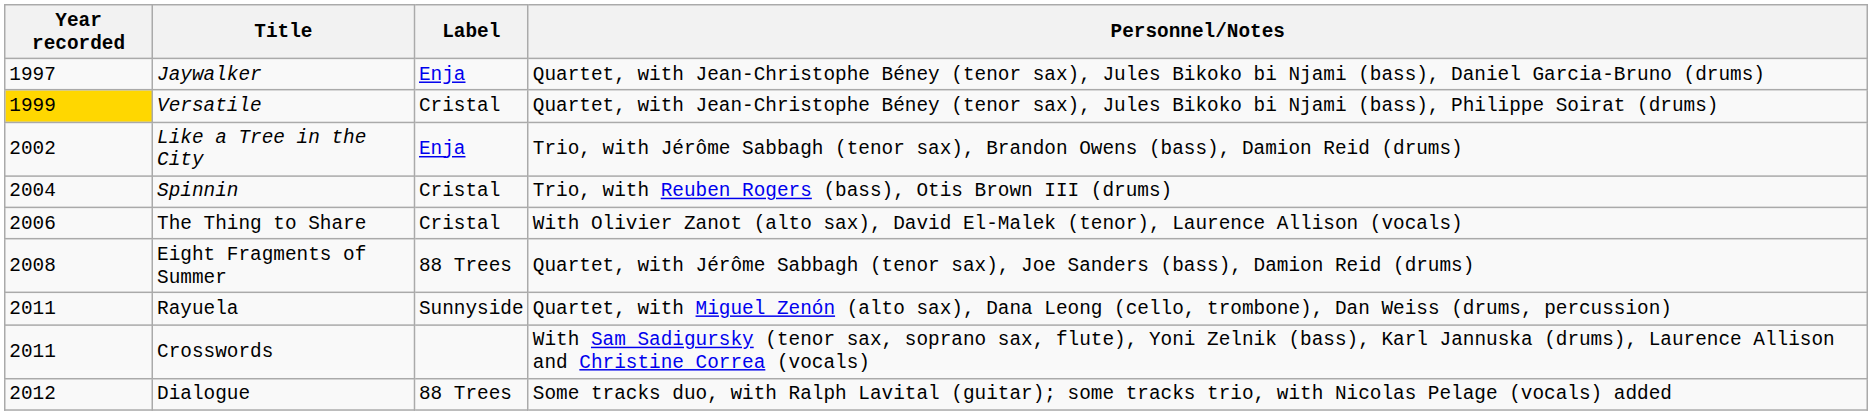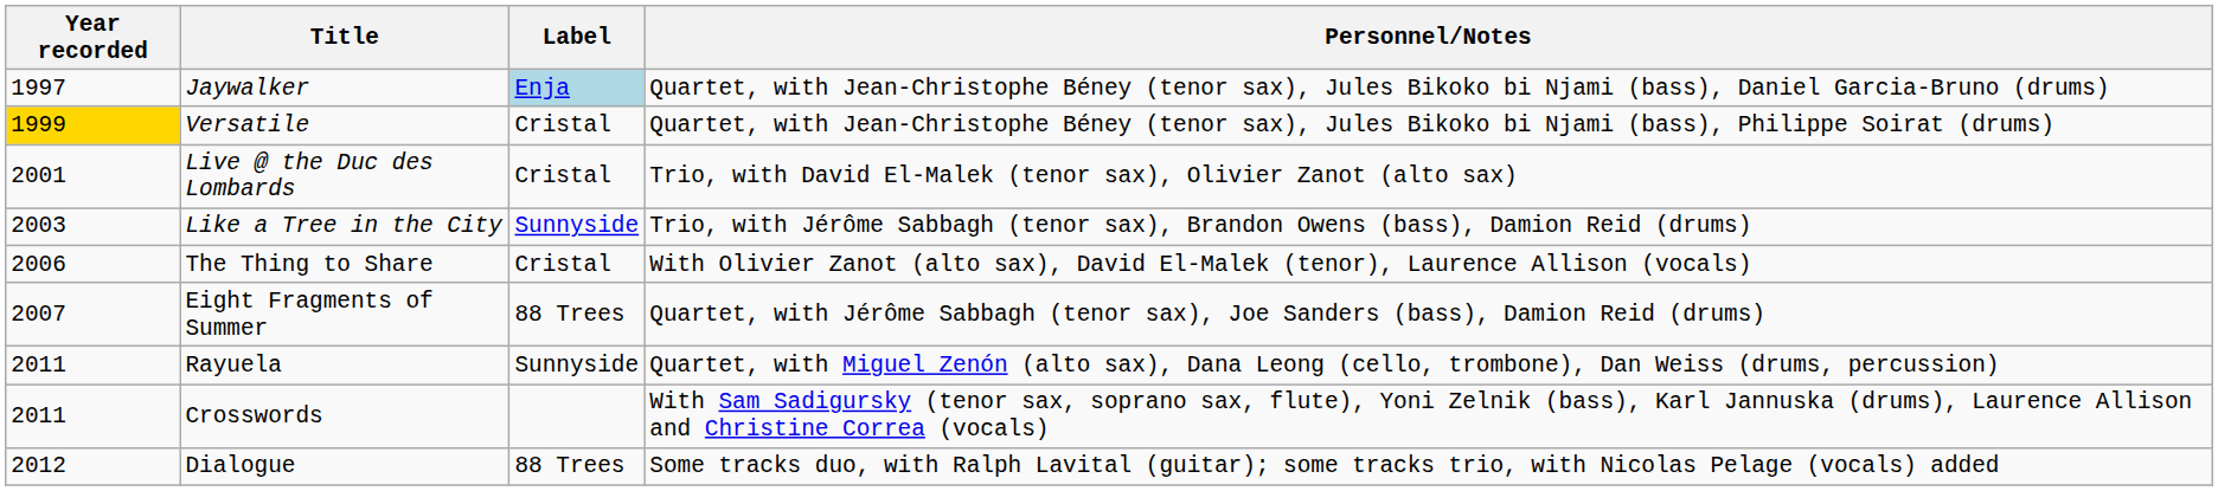Jaywalker | Label: no background -> lightblue background
+ row: 2001 | Live @ the Duc des Lombards | Cristal | Trio, with David El-Malek (tenor sax), Olivier Zanot (alto sax)
Like a Tree in the City | Year recorded: 2002 -> 2003
Like a Tree in the City | Label: Enja -> Sunnyside
- row: 2004 | Spinnin | Cristal | Trio, with Reuben Rogers (bass), Otis Brown III (drums)
Eight Fragments of Summer | Year recorded: 2008 -> 2007
